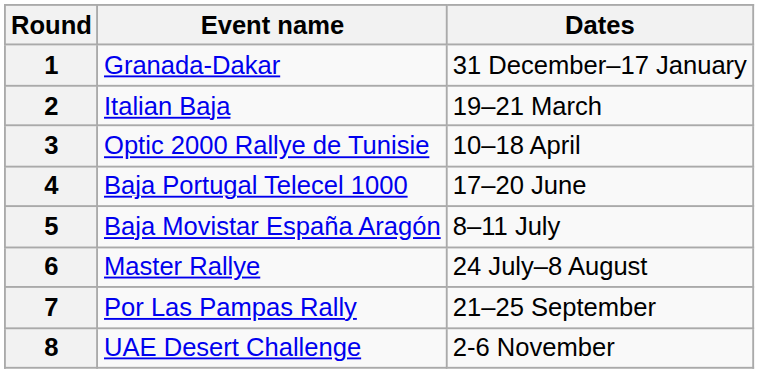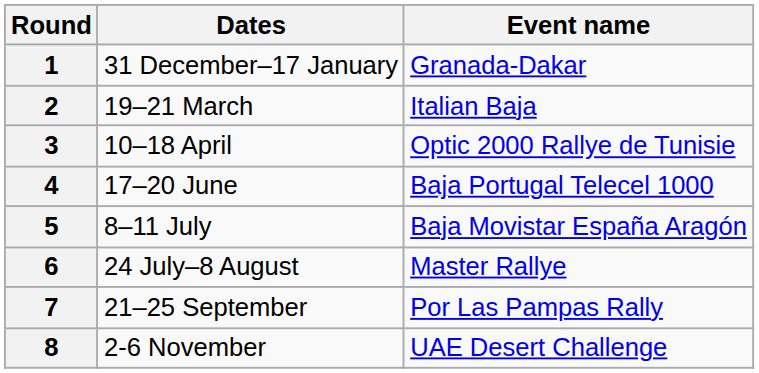columns swapped: Dates <-> Event name
